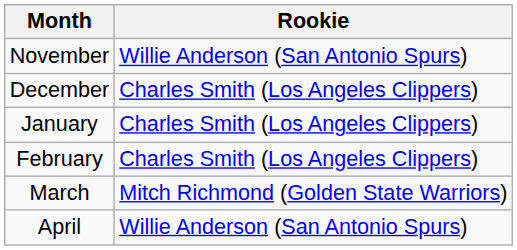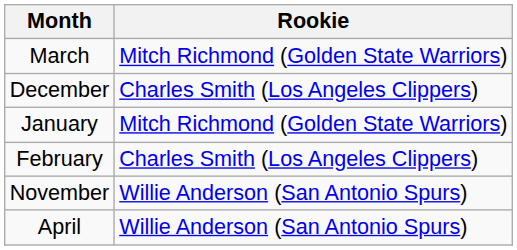rows swapped: November <-> March
January | Rookie: Charles Smith (Los Angeles Clippers) -> Mitch Richmond (Golden State Warriors)
